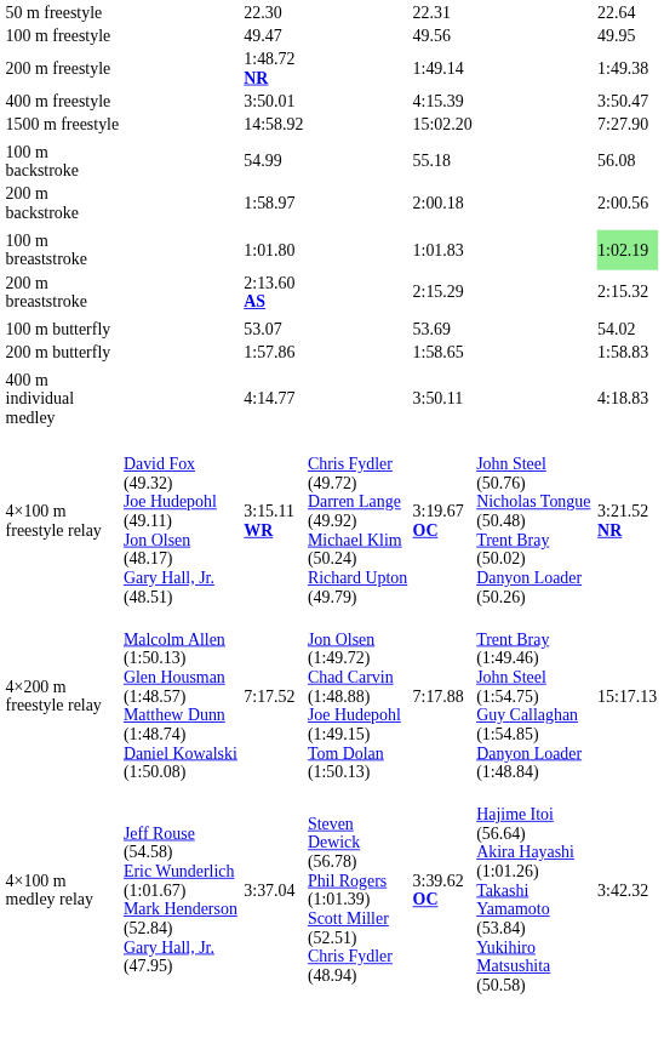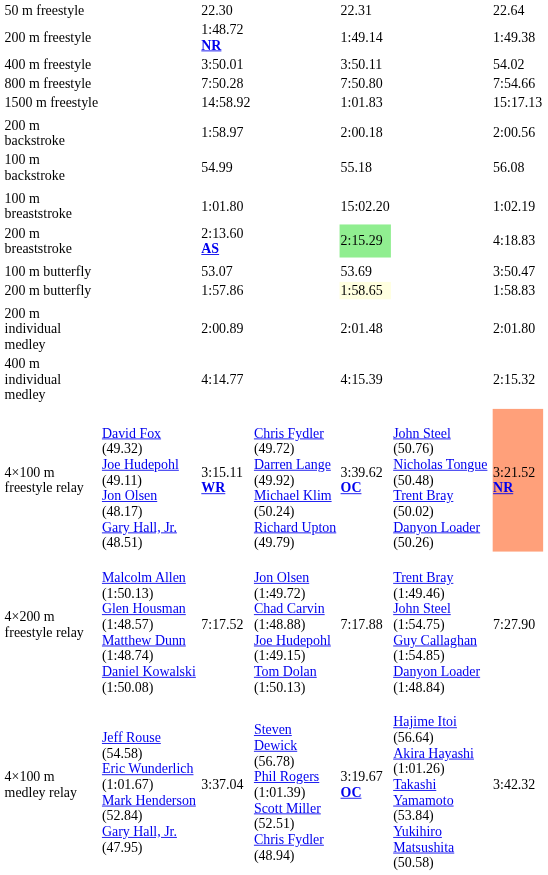- row: 100 m freestyle | 49.47 | 49.56 | 49.95
400 m freestyle | column 5: 4:15.39 -> 3:50.11
400 m freestyle | column 7: 3:50.47 -> 54.02
+ row: 800 m freestyle | 7:50.28 | 7:50.80 | 7:54.66
1500 m freestyle | column 5: 15:02.20 -> 1:01.83
1500 m freestyle | column 7: 7:27.90 -> 15:17.13
rows swapped: 100 m backstroke <-> 200 m backstroke
100 m breaststroke | column 5: 1:01.83 -> 15:02.20
100 m breaststroke | column 7: lightgreen background -> no background
200 m breaststroke | column 5: no background -> lightgreen background
200 m breaststroke | column 7: 2:15.32 -> 4:18.83
100 m butterfly | column 7: 54.02 -> 3:50.47
200 m butterfly | column 5: no background -> lightyellow background
+ row: 200 m individual medley | 2:00.89 | 2:01.48 | 2:01.80
400 m individual medley | column 5: 3:50.11 -> 4:15.39
400 m individual medley | column 7: 4:18.83 -> 2:15.32
4×100 m freestyle relay | column 5: 3:19.67 OC -> 3:39.62 OC
4×100 m freestyle relay | column 7: no background -> lightsalmon background
4×200 m freestyle relay | column 7: 15:17.13 -> 7:27.90
4×100 m medley relay | column 5: 3:39.62 OC -> 3:19.67 OC
